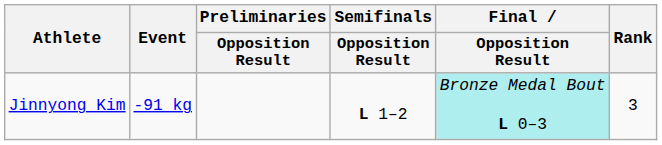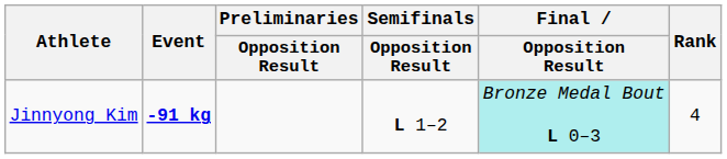Jinnyong Kim | Event: normal -> bold
Jinnyong Kim | Rank: 3 -> 4
